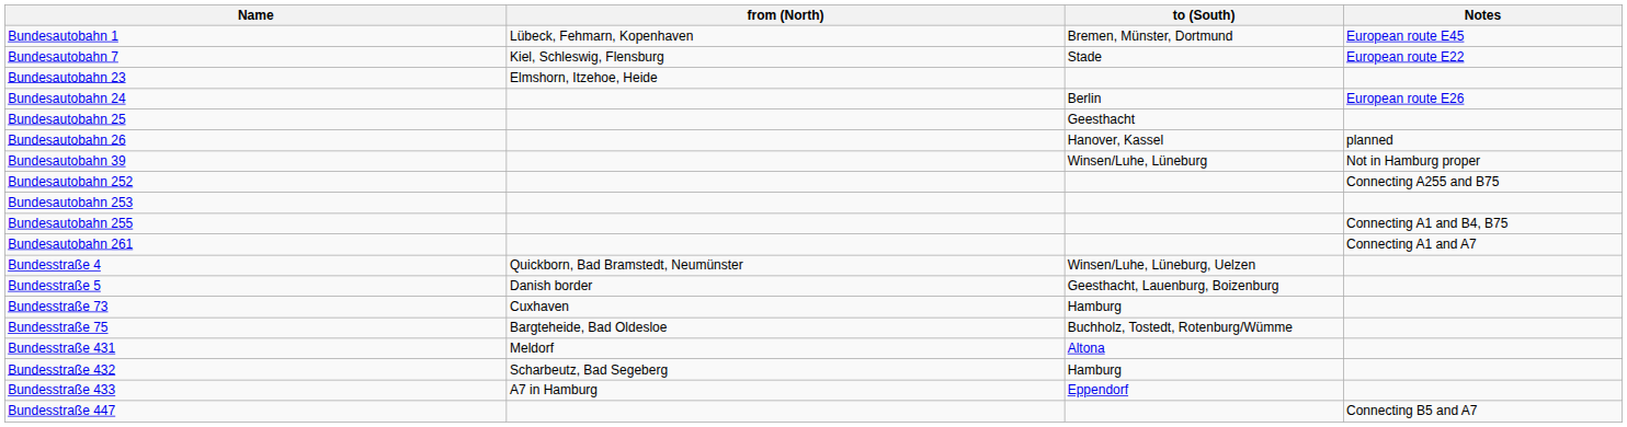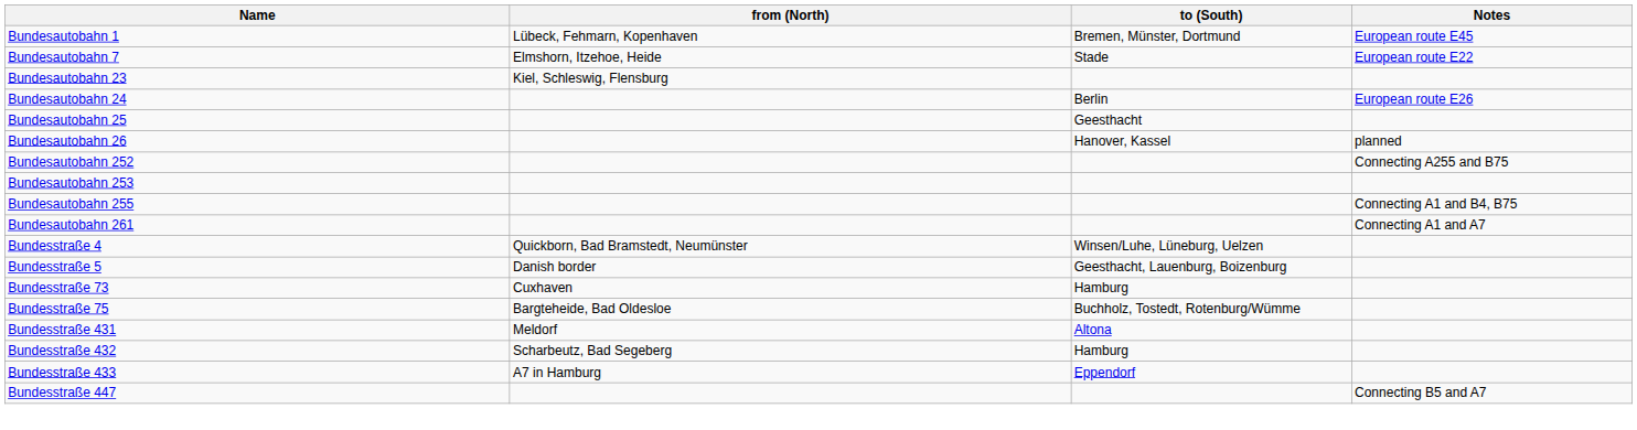Bundesautobahn 7 | from (North): Kiel, Schleswig, Flensburg -> Elmshorn, Itzehoe, Heide
Bundesautobahn 23 | from (North): Elmshorn, Itzehoe, Heide -> Kiel, Schleswig, Flensburg
- row: Bundesautobahn 39 | Winsen/Luhe, Lüneburg | Not in Hamburg proper
